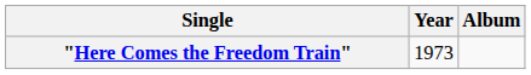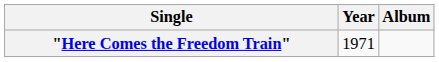"Here Comes the Freedom Train" | Year: 1973 -> 1971
